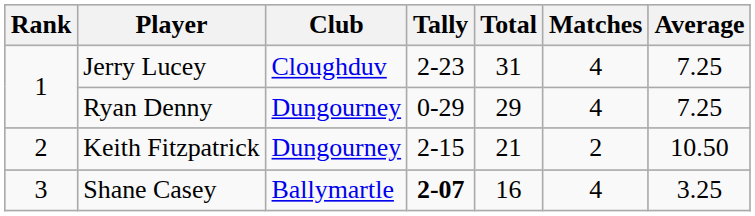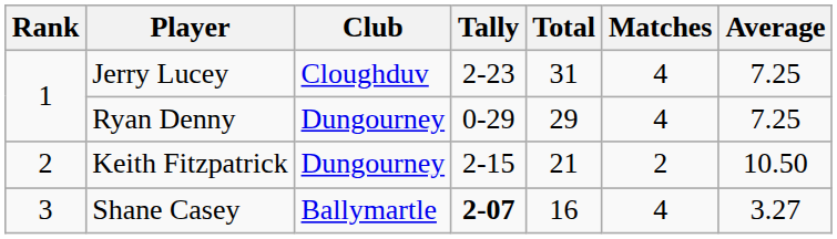Shane Casey | Average: 3.25 -> 3.27
